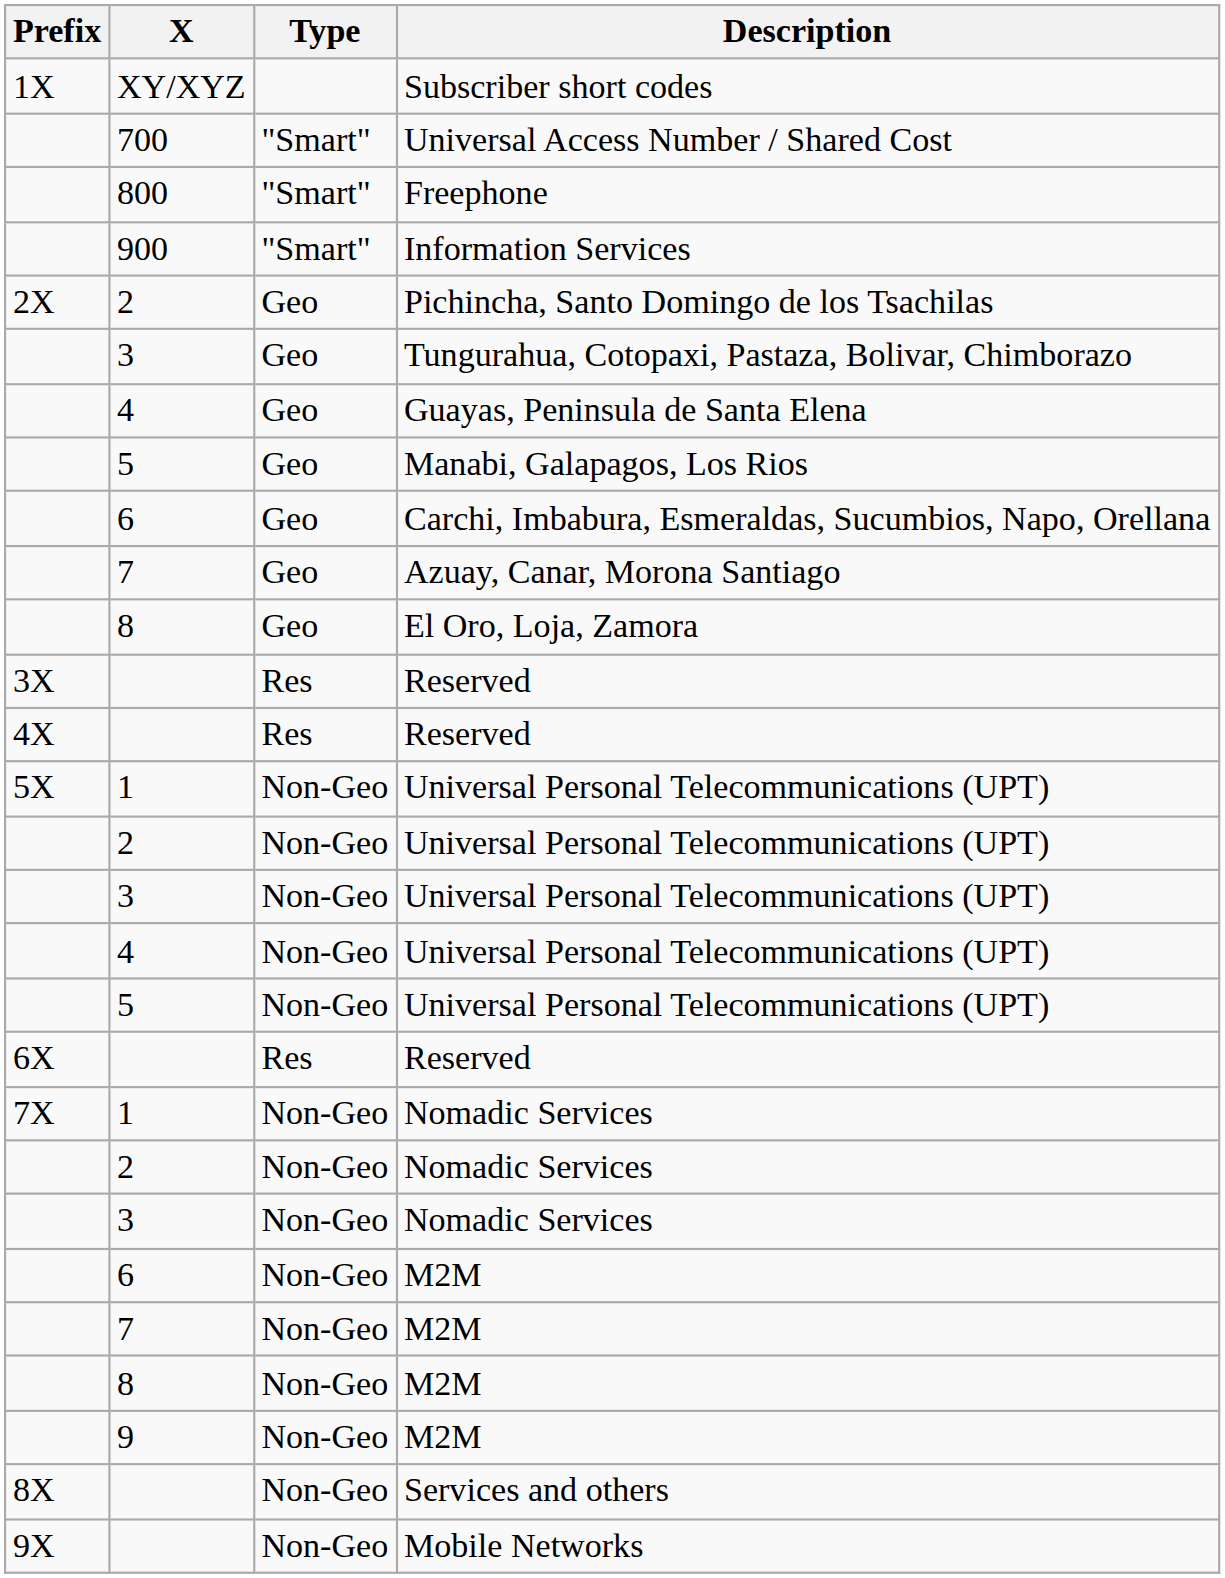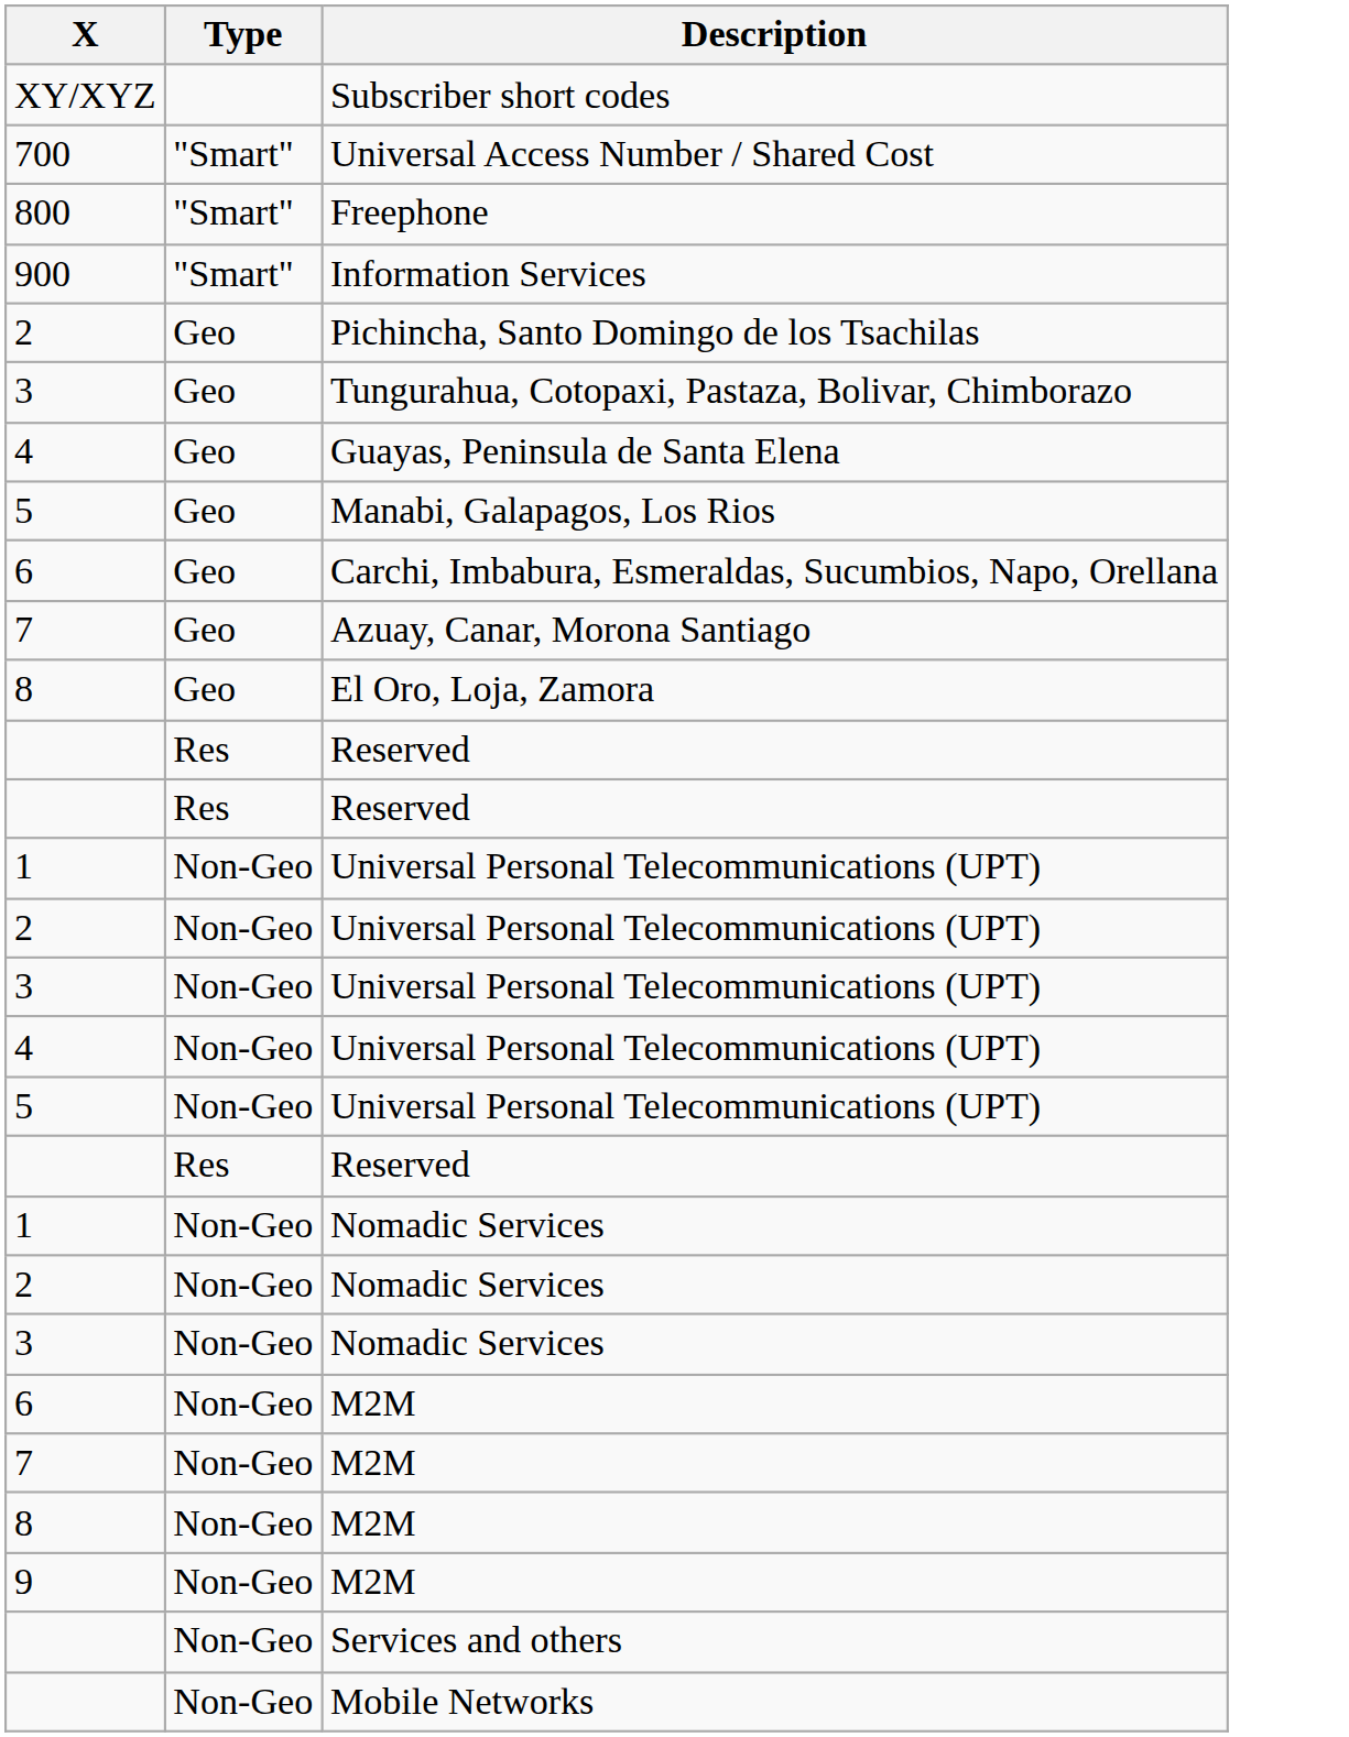- column: Prefix | 1X | 2X | 3X | 4X | 5X | 6X | 7X | 8X | 9X
